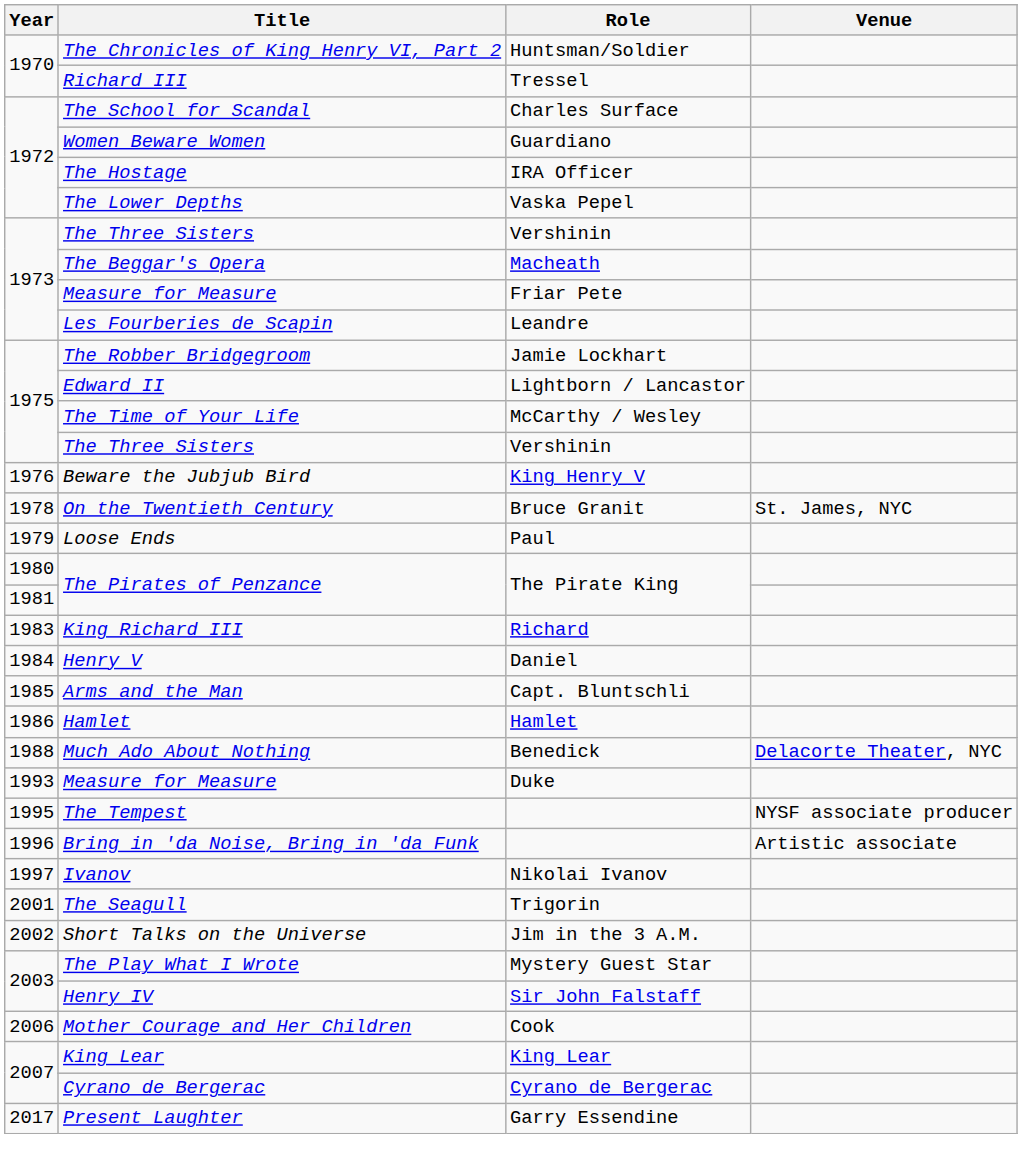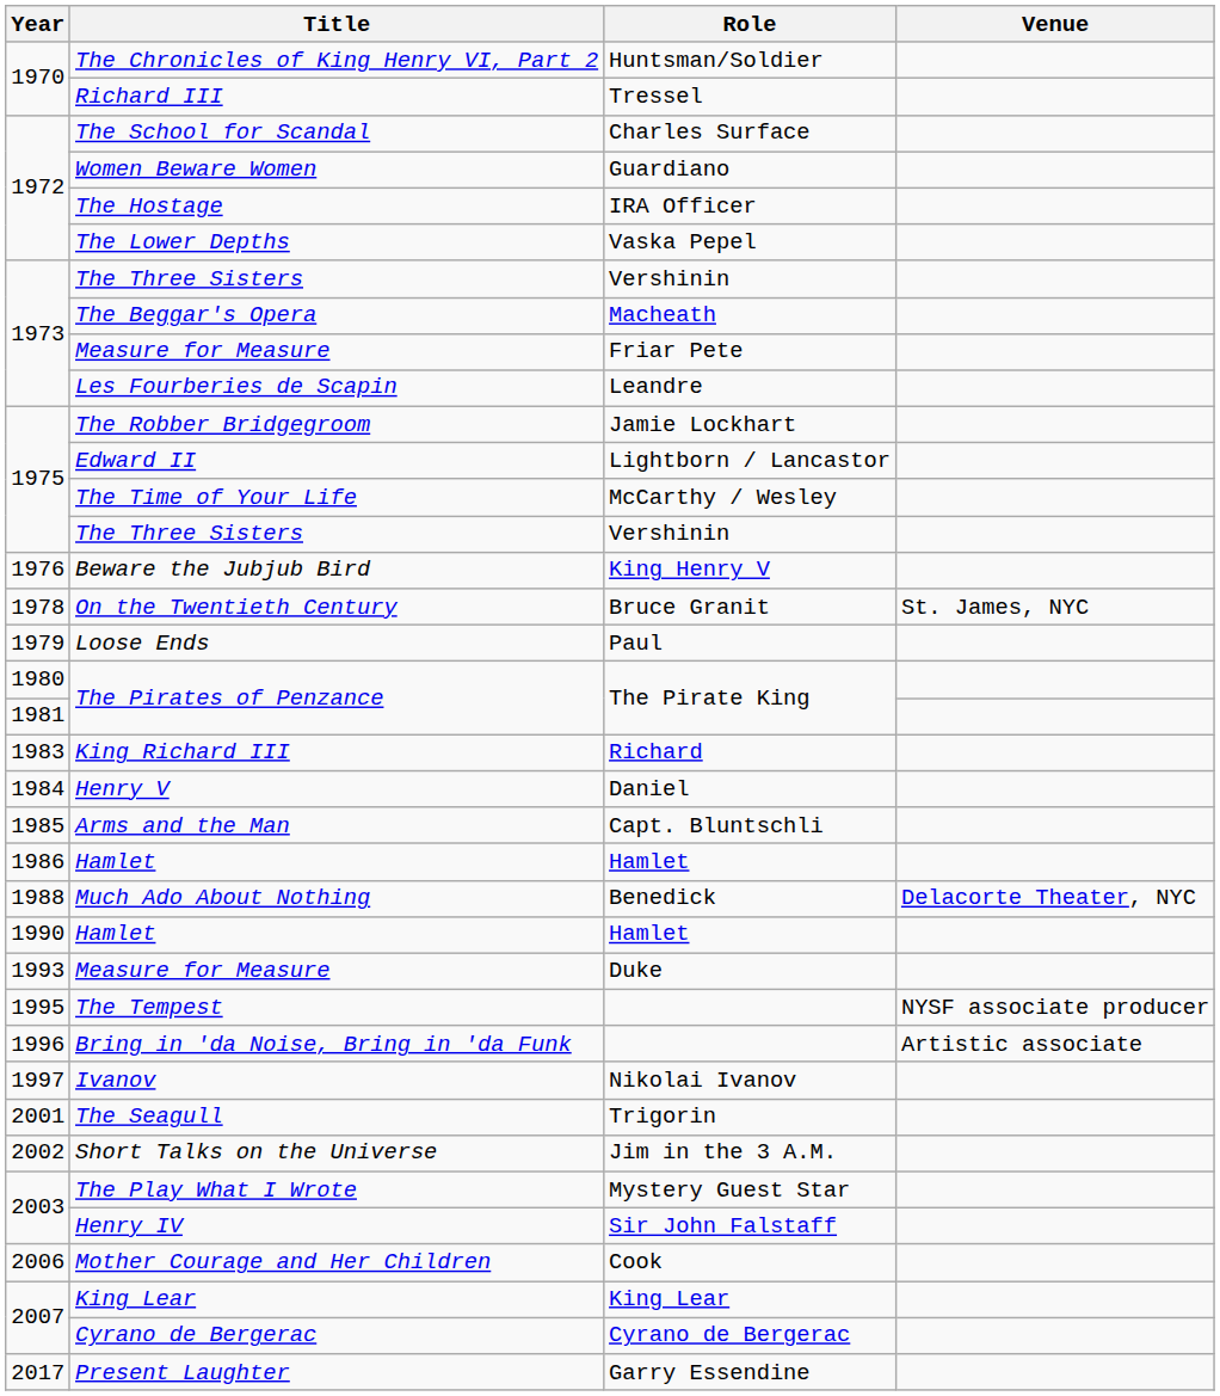+ row: 1990 | Hamlet | Hamlet
